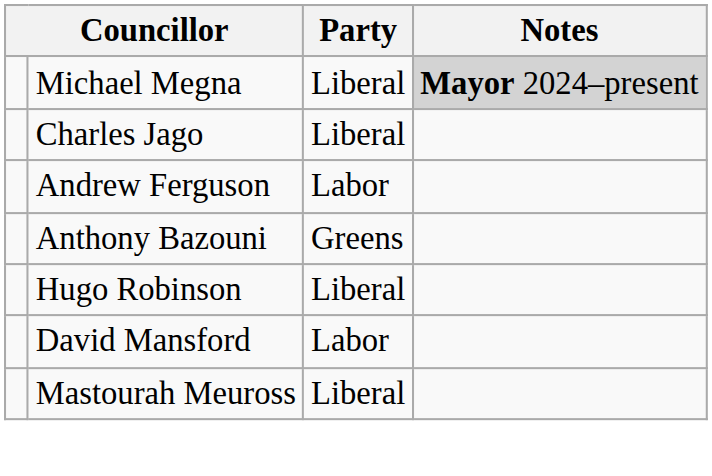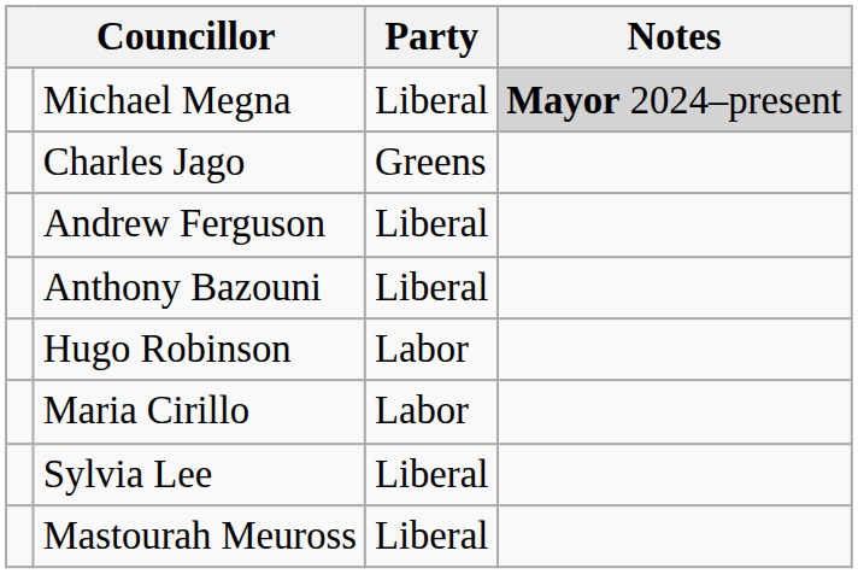Charles Jago | Party: Liberal -> Greens
Andrew Ferguson | Party: Labor -> Liberal
Anthony Bazouni | Party: Greens -> Liberal
Hugo Robinson | Party: Liberal -> Labor
+ row: Maria Cirillo | Labor
+ row: Sylvia Lee | Liberal
- row: David Mansford | Labor
